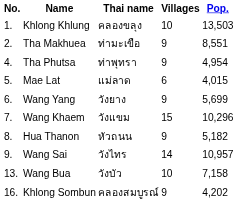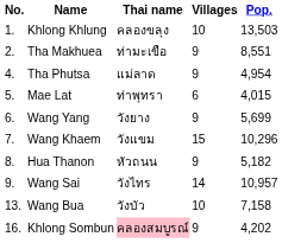Tha Phutsa | Thai name: ท่าพุทรา -> แม่ลาด
Mae Lat | Thai name: แม่ลาด -> ท่าพุทรา
Khlong Sombun | Thai name: no background -> pink background
